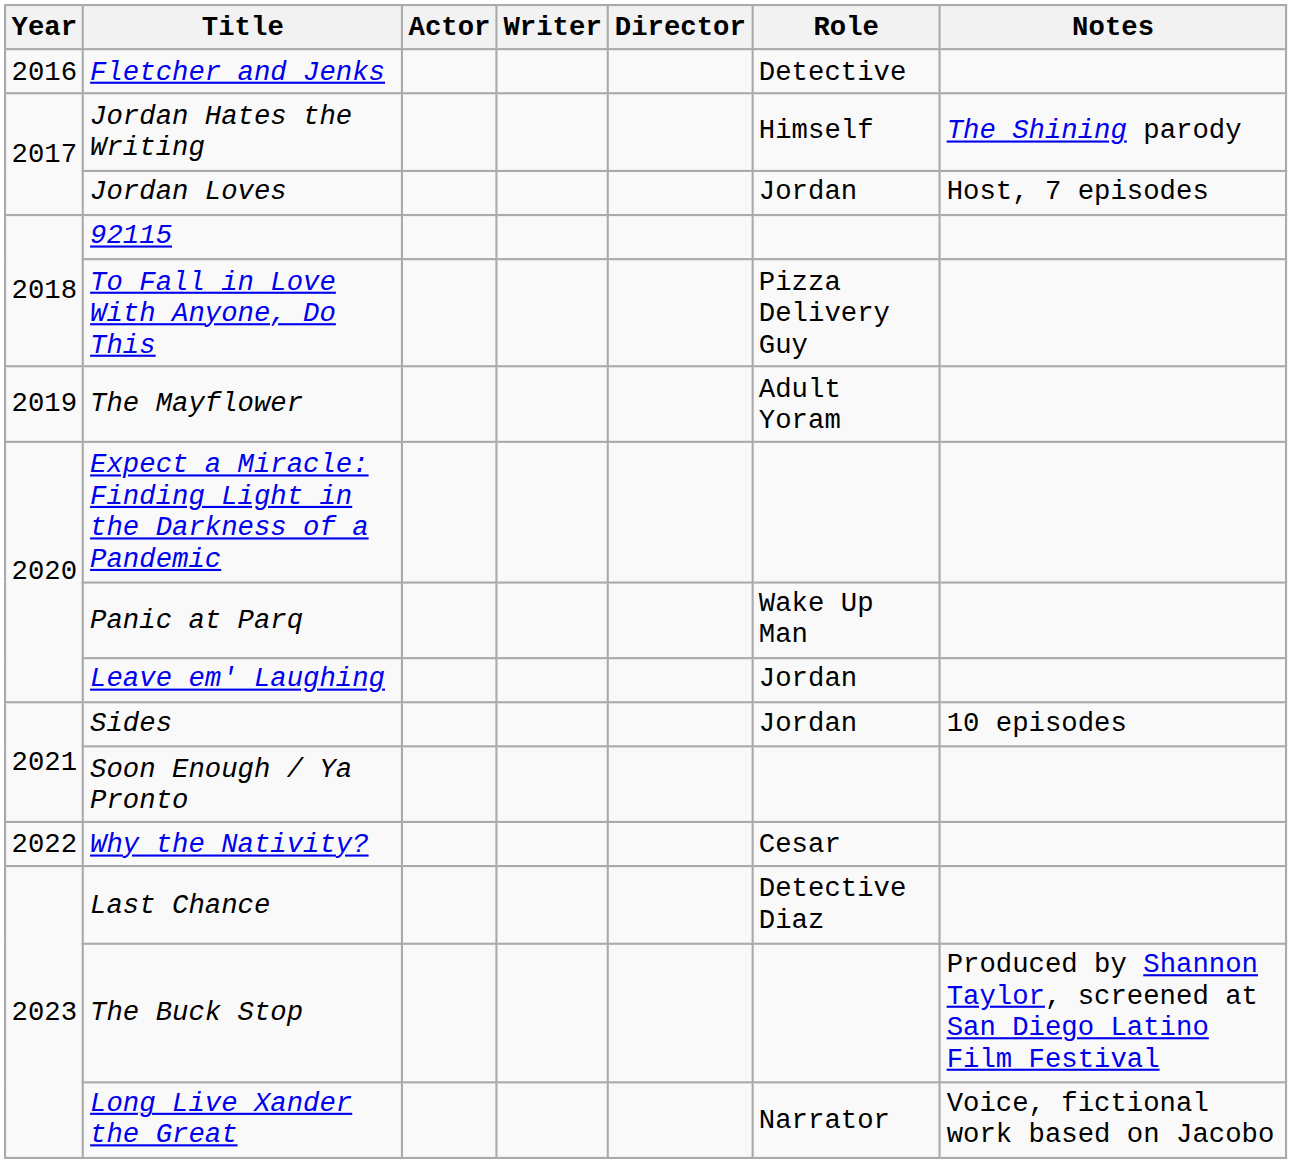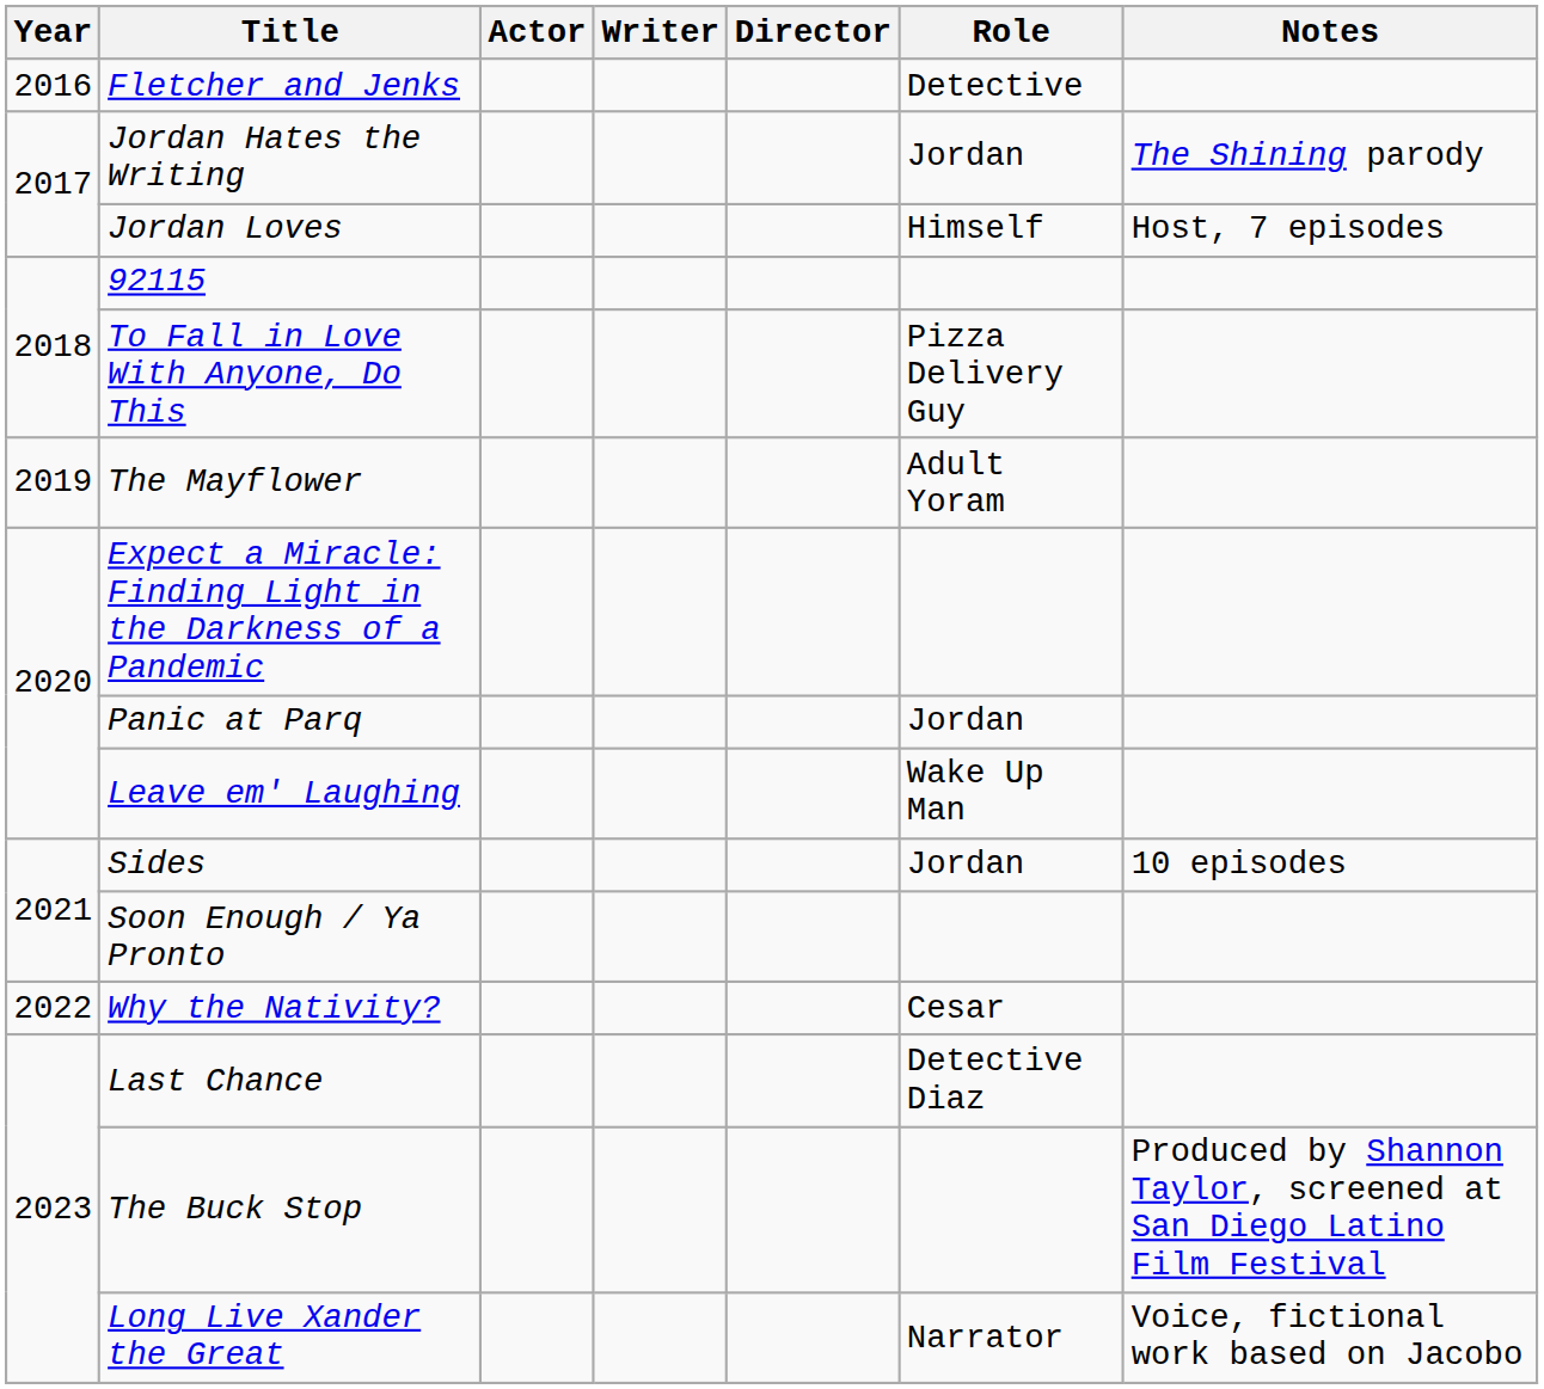Jordan Hates the Writing | Role: Himself -> Jordan
Jordan Loves | Role: Jordan -> Himself
Panic at Parq | Role: Wake Up Man -> Jordan
Leave em' Laughing | Role: Jordan -> Wake Up Man
